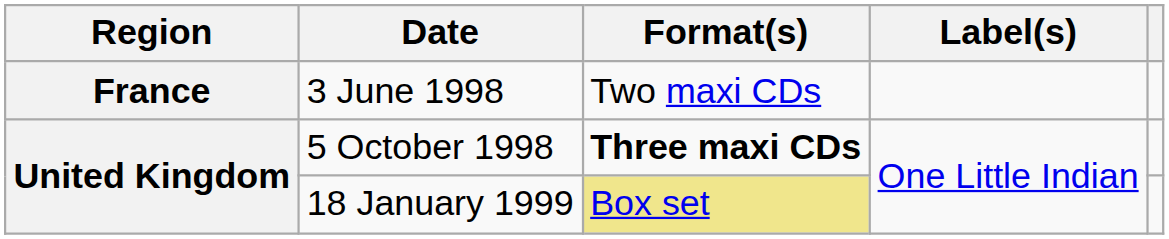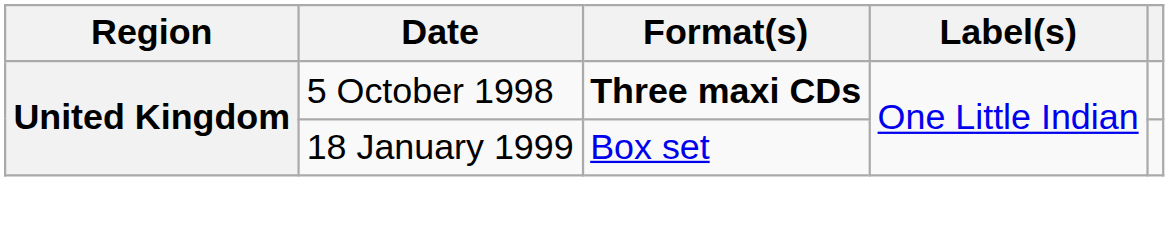- row: France | 3 June 1998 | Two maxi CDs
18 January 1999 | Format(s): khaki background -> no background
